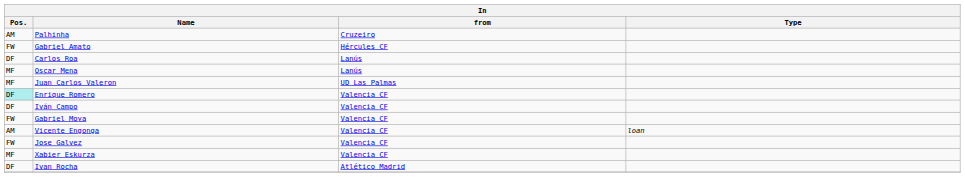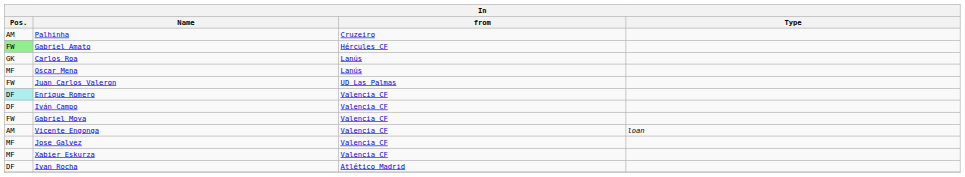Gabriel Amato | Pos.: no background -> lightgreen background
Carlos Roa | Pos.: DF -> GK
Juan Carlos Valeron | Pos.: MF -> FW
Jose Galvez | Pos.: FW -> MF
